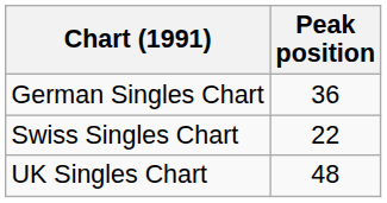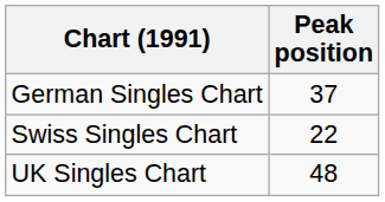German Singles Chart | Peak position: 36 -> 37
